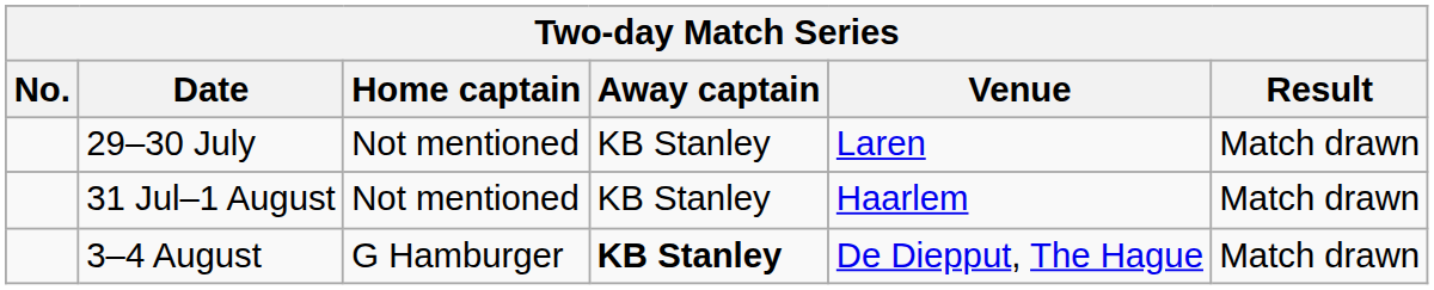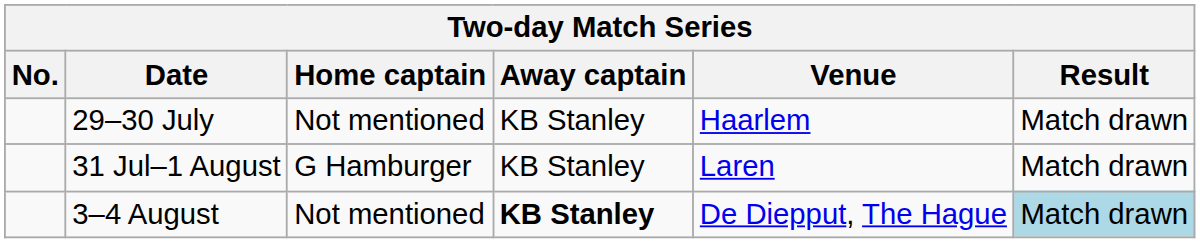29–30 July | Venue: Laren -> Haarlem
31 Jul–1 August | Home captain: Not mentioned -> G Hamburger
31 Jul–1 August | Venue: Haarlem -> Laren
3–4 August | Home captain: G Hamburger -> Not mentioned
3–4 August | Result: no background -> lightblue background
